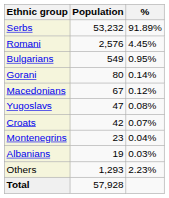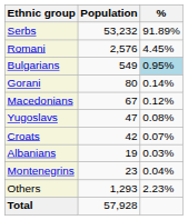Bulgarians | %: no background -> lightblue background
rows swapped: Montenegrins <-> Albanians
